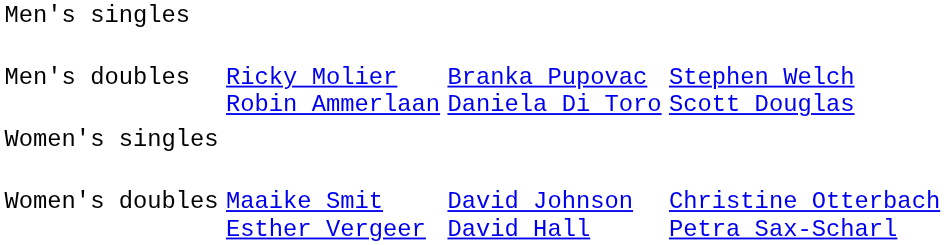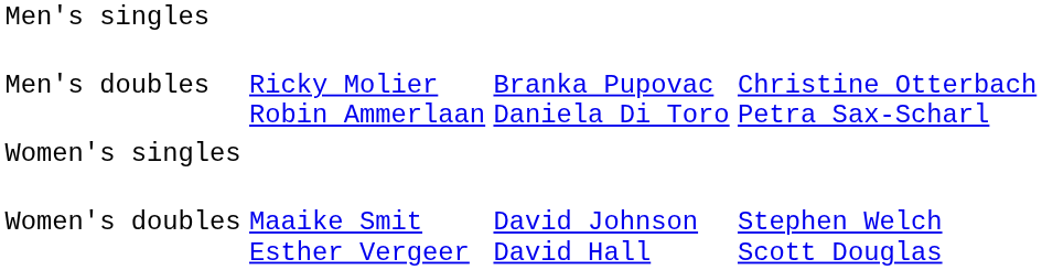Men's doubles | column 4: Stephen Welch Scott Douglas -> Christine Otterbach Petra Sax-Scharl
Women's doubles | column 4: Christine Otterbach Petra Sax-Scharl -> Stephen Welch Scott Douglas
